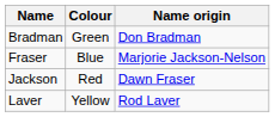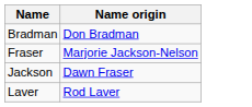- column: Colour | Green | Blue | Red | Yellow
